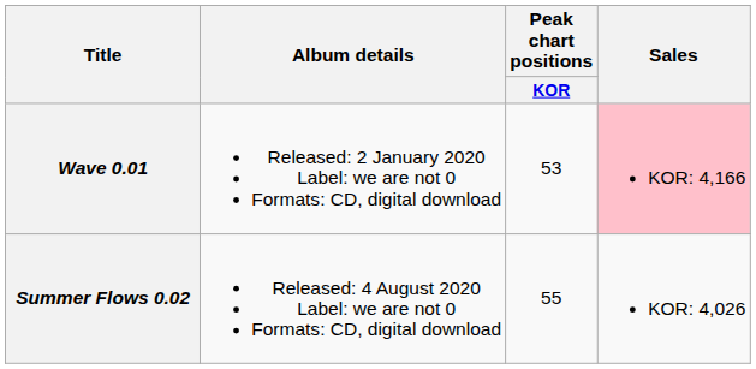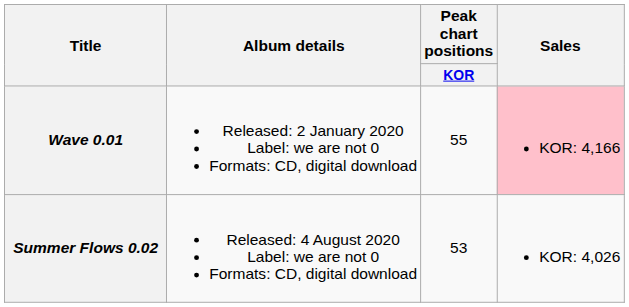Wave 0.01 | Peak chart positions / KOR: 53 -> 55
Summer Flows 0.02 | Peak chart positions / KOR: 55 -> 53
